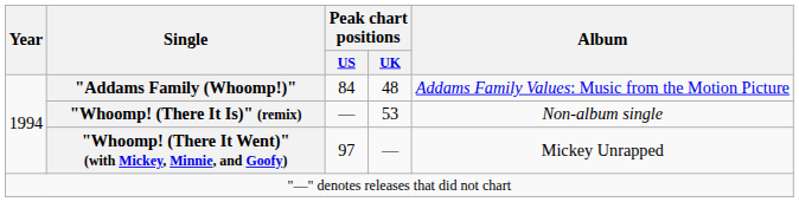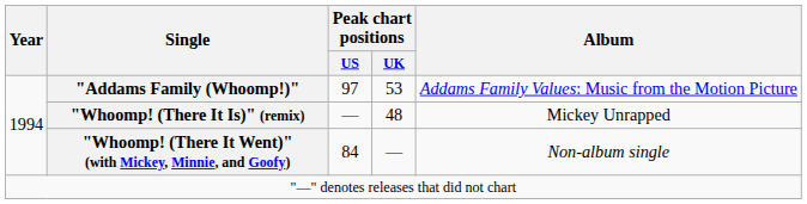"Addams Family (Whoomp!)" | Peak chart positions / US: 84 -> 97
"Addams Family (Whoomp!)" | Peak chart positions / UK: 48 -> 53
"Whoomp! (There It Is)" (remix) | Peak chart positions / UK: 53 -> 48
"Whoomp! (There It Is)" (remix) | Album: Non-album single -> Mickey Unrapped
"Whoomp! (There It Went)" (with Mickey, Minnie, and Goofy) | Peak chart positions / US: 97 -> 84
"Whoomp! (There It Went)" (with Mickey, Minnie, and Goofy) | Album: Mickey Unrapped -> Non-album single
